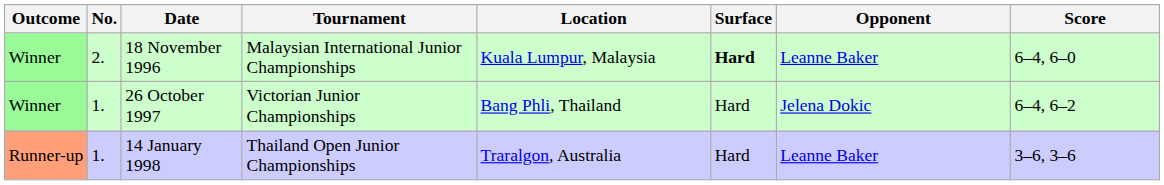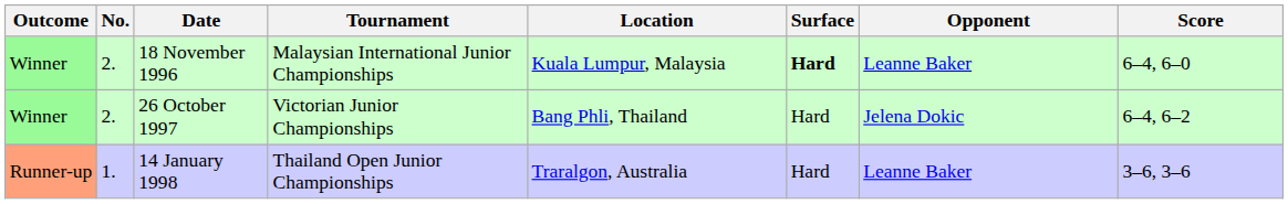26 October 1997 | No.: 1. -> 2.
